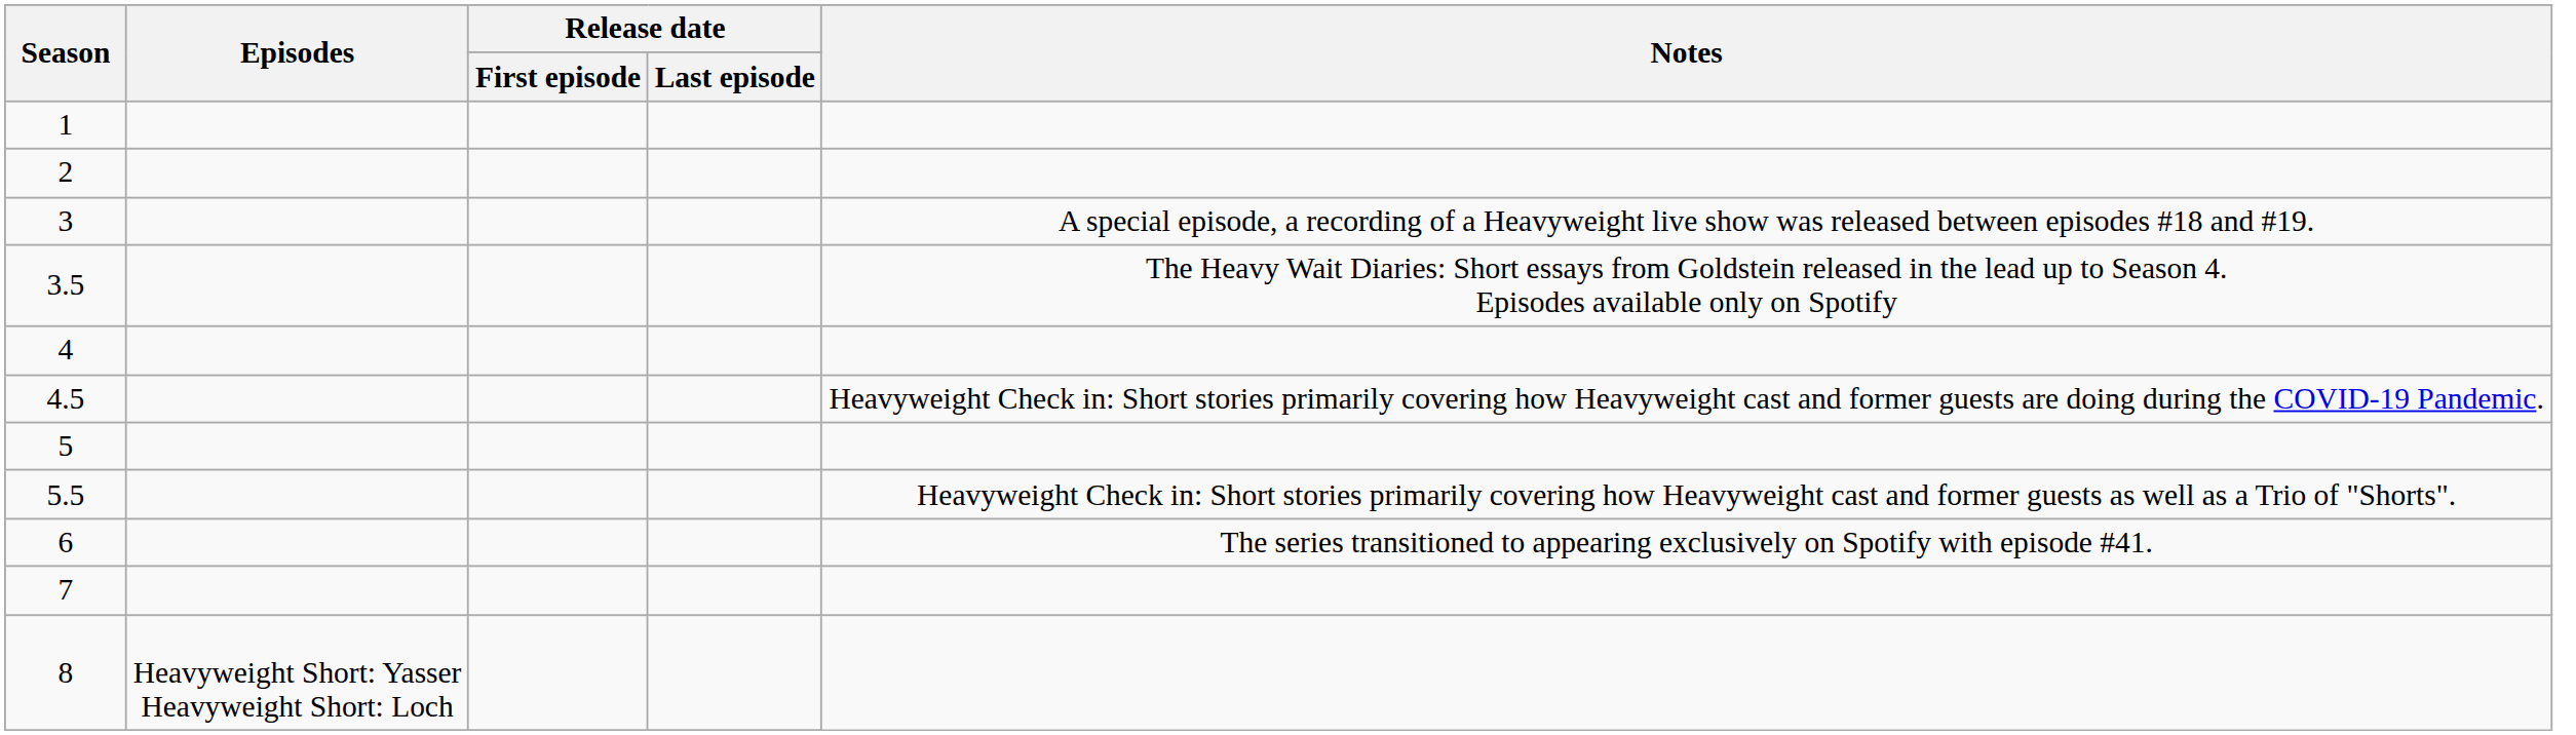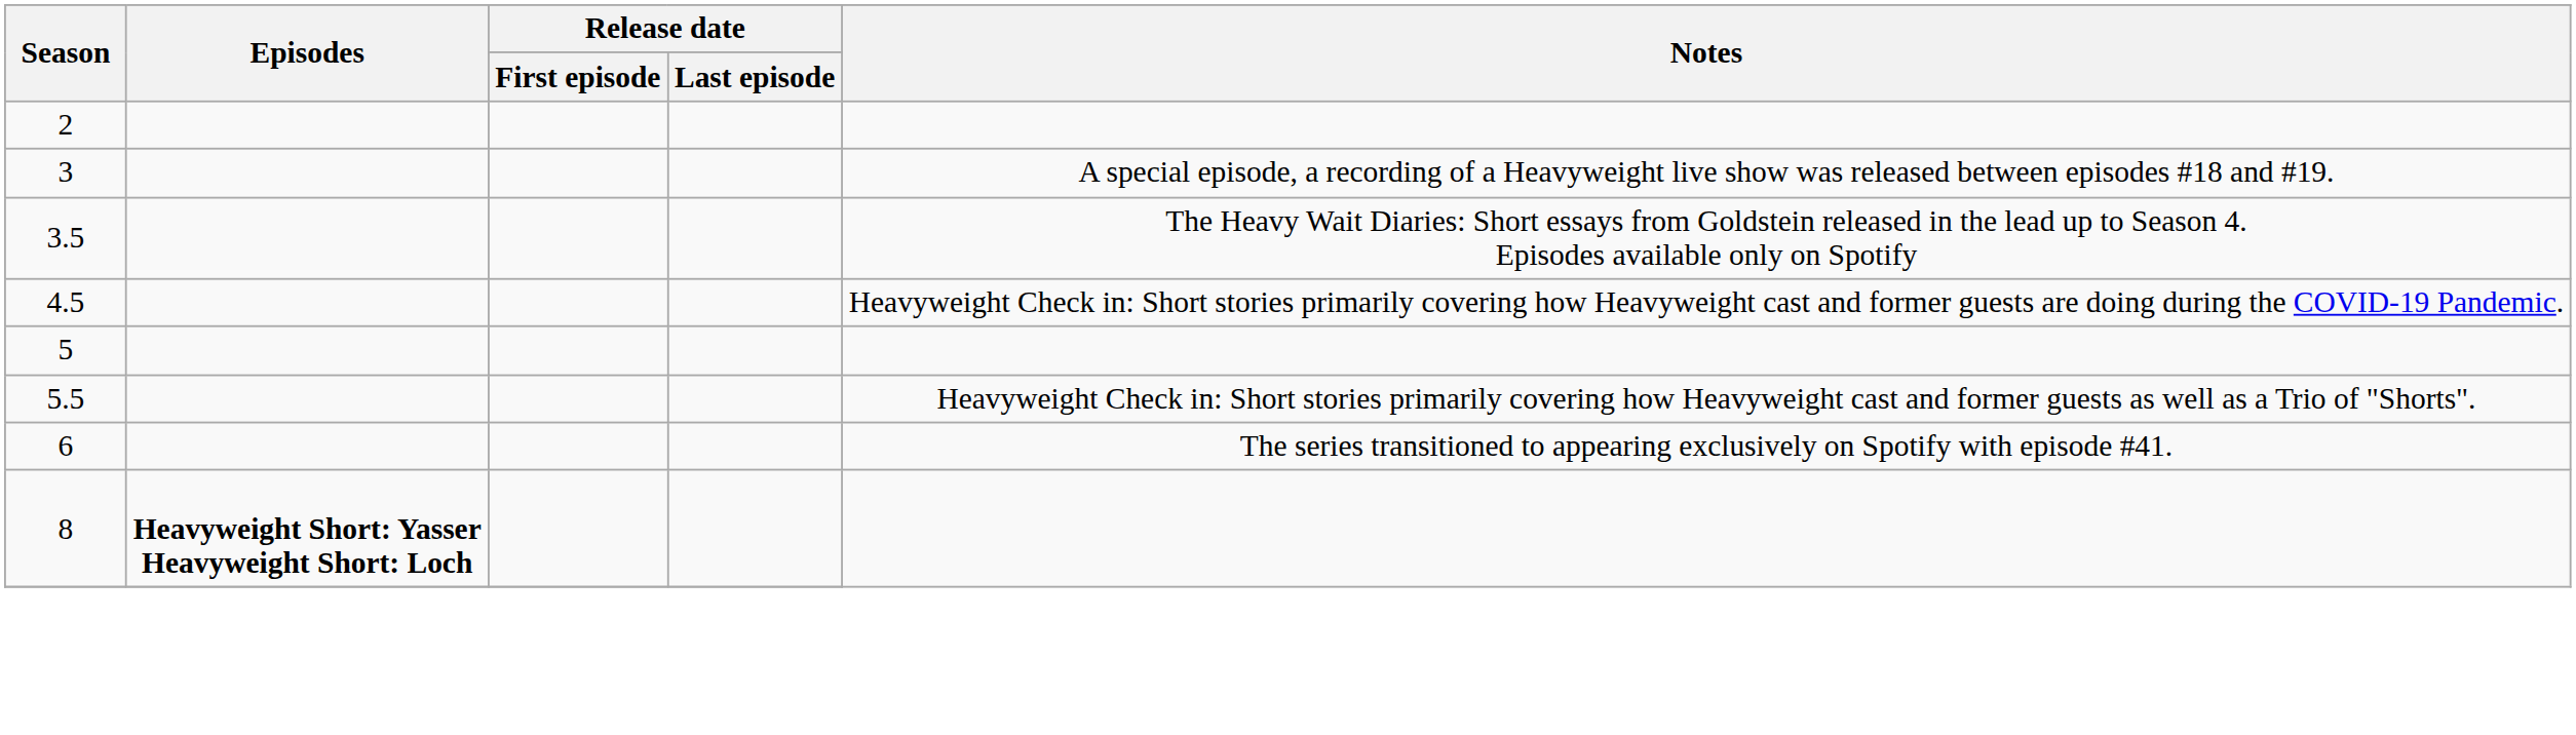- row: 1
- row: 4
- row: 7
8 | Episodes: normal -> bold
